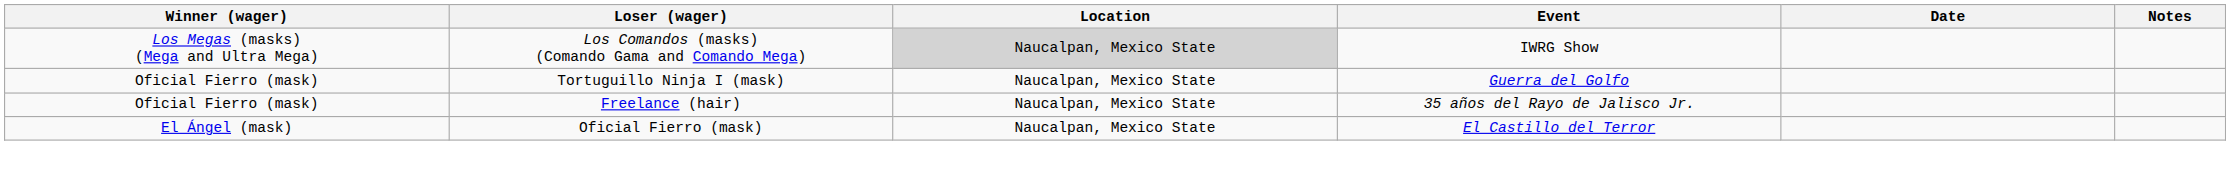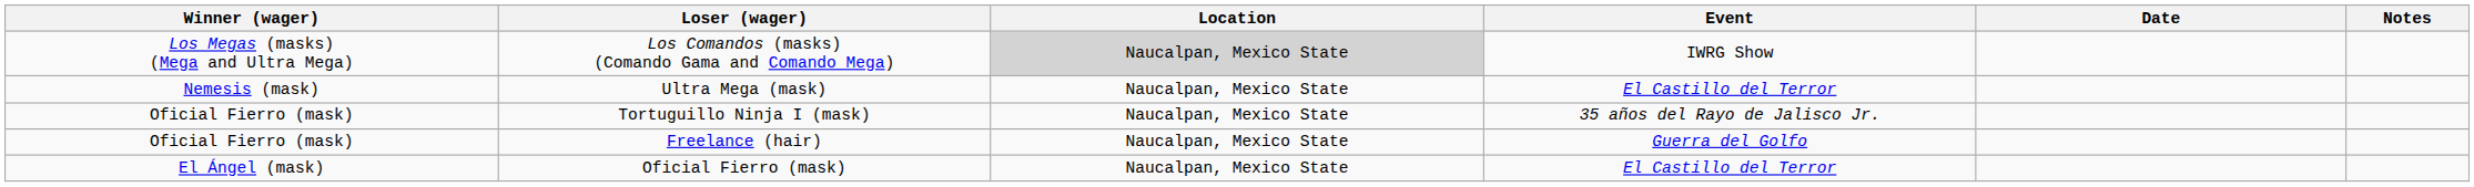+ row: Nemesis (mask) | Ultra Mega (mask) | Naucalpan, Mexico State | El Castillo del Terror
Tortuguillo Ninja I (mask) | Event: Guerra del Golfo -> 35 años del Rayo de Jalisco Jr.
Freelance (hair) | Event: 35 años del Rayo de Jalisco Jr. -> Guerra del Golfo
